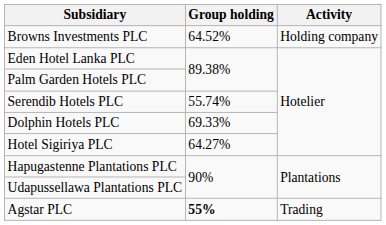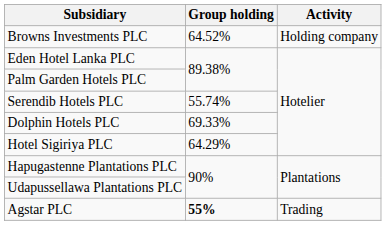Hotel Sigiriya PLC | Group holding: 64.27% -> 64.29%
